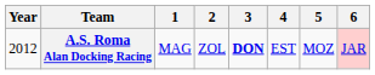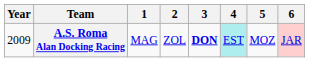A.S. Roma Alan Docking Racing | Year: 2012 -> 2009
A.S. Roma Alan Docking Racing | 4: no background -> paleturquoise background
